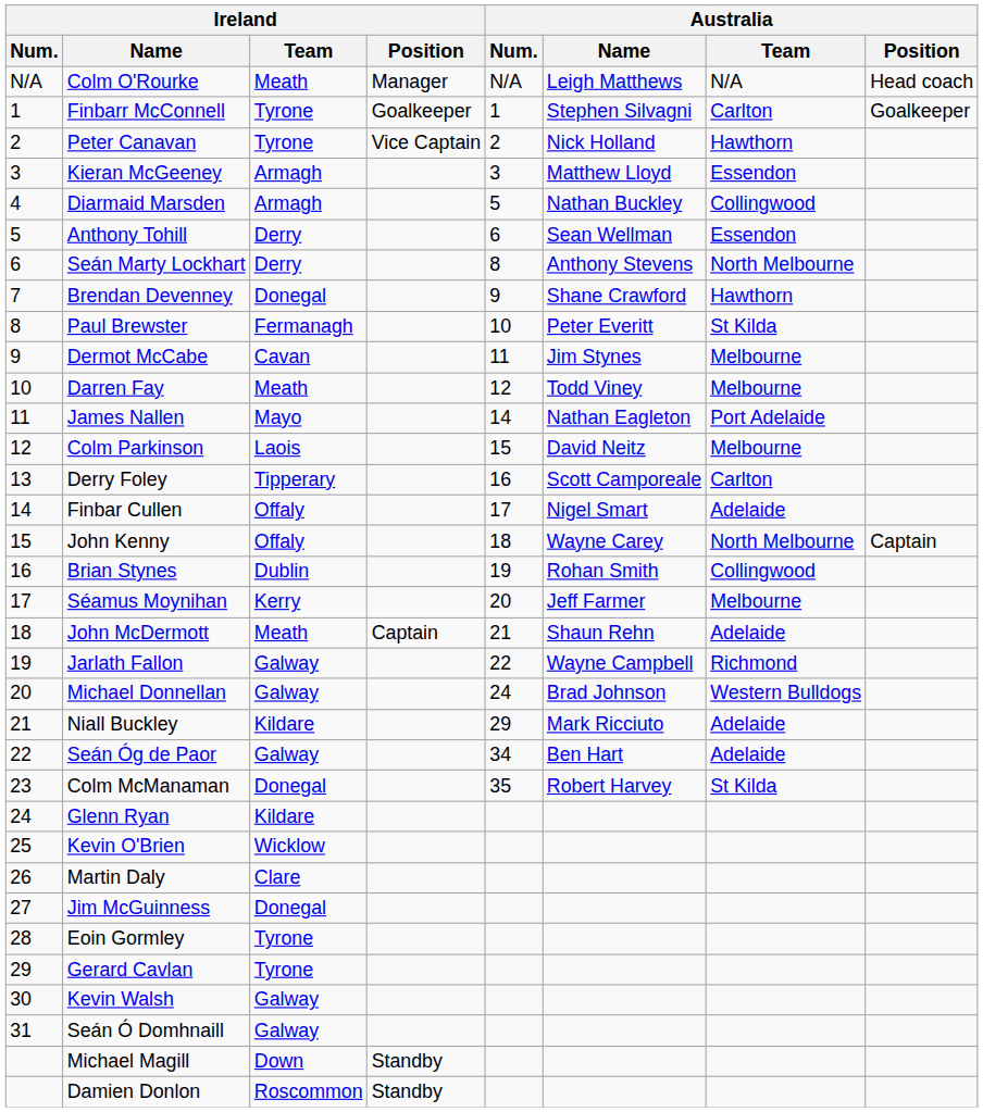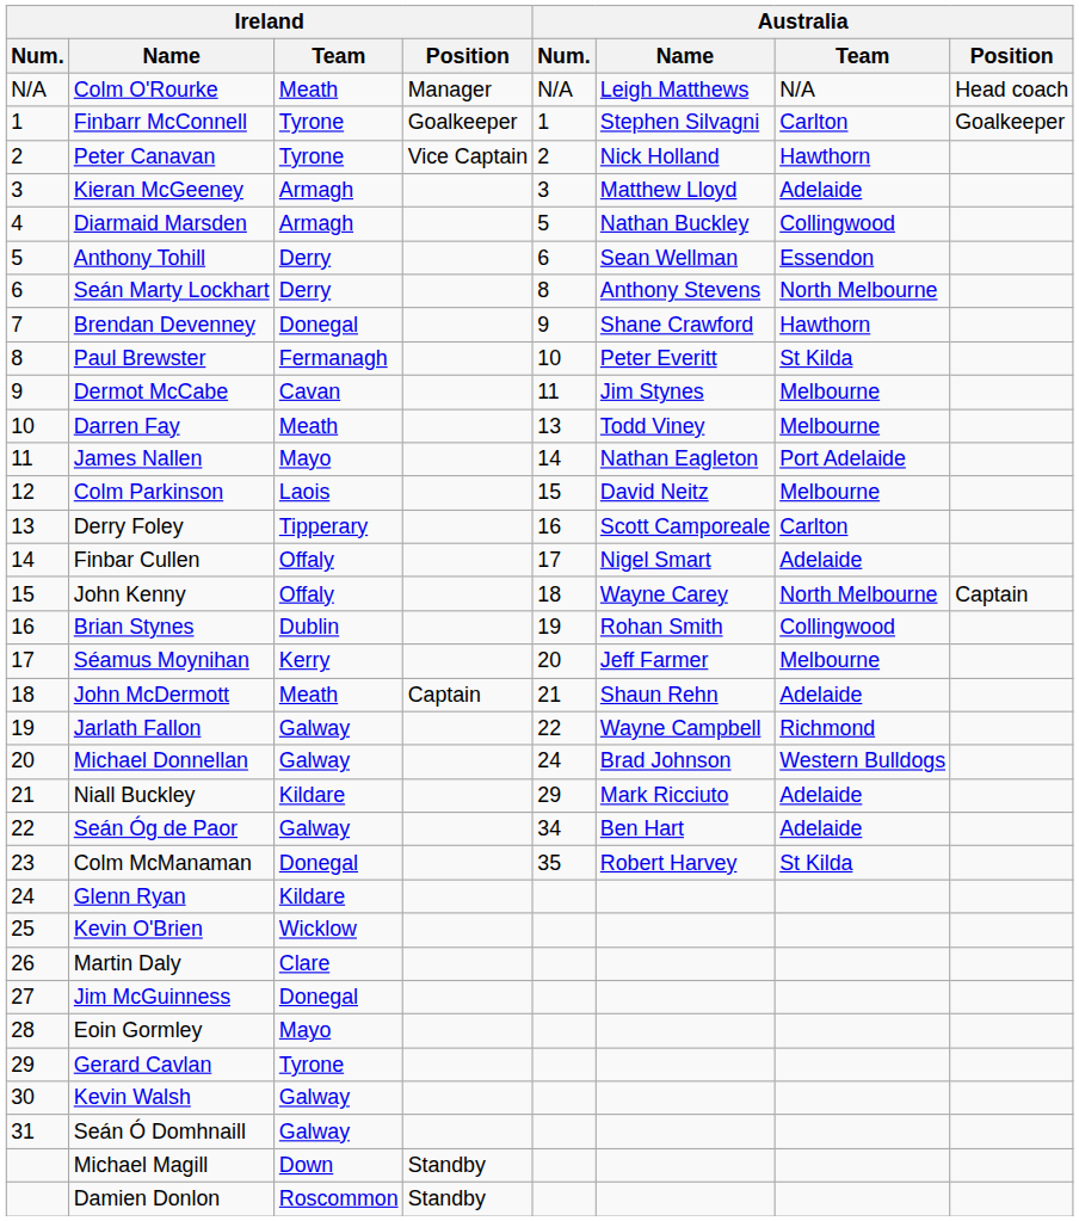Kieran McGeeney | Australia / Team: Essendon -> Adelaide
Darren Fay | Australia / Num.: 12 -> 13
Eoin Gormley | Ireland / Team: Tyrone -> Mayo
